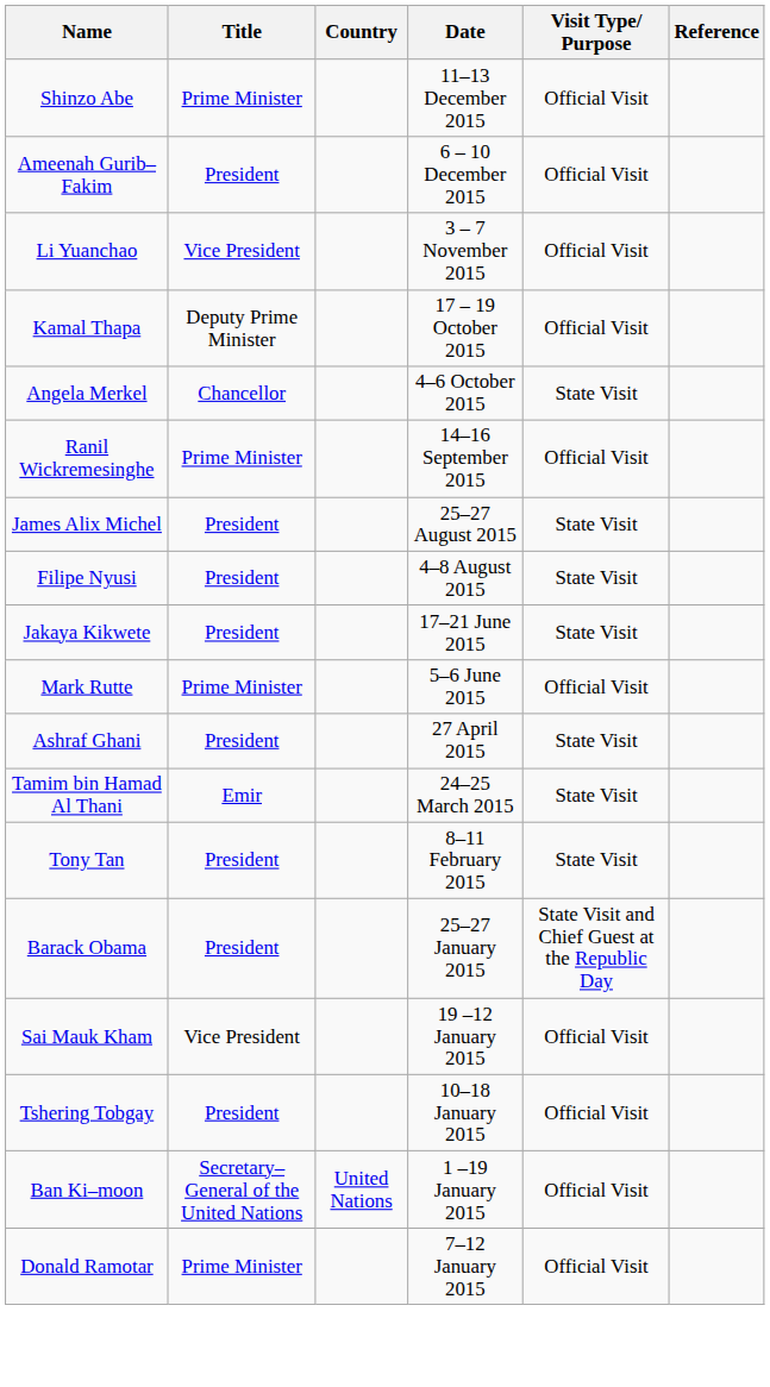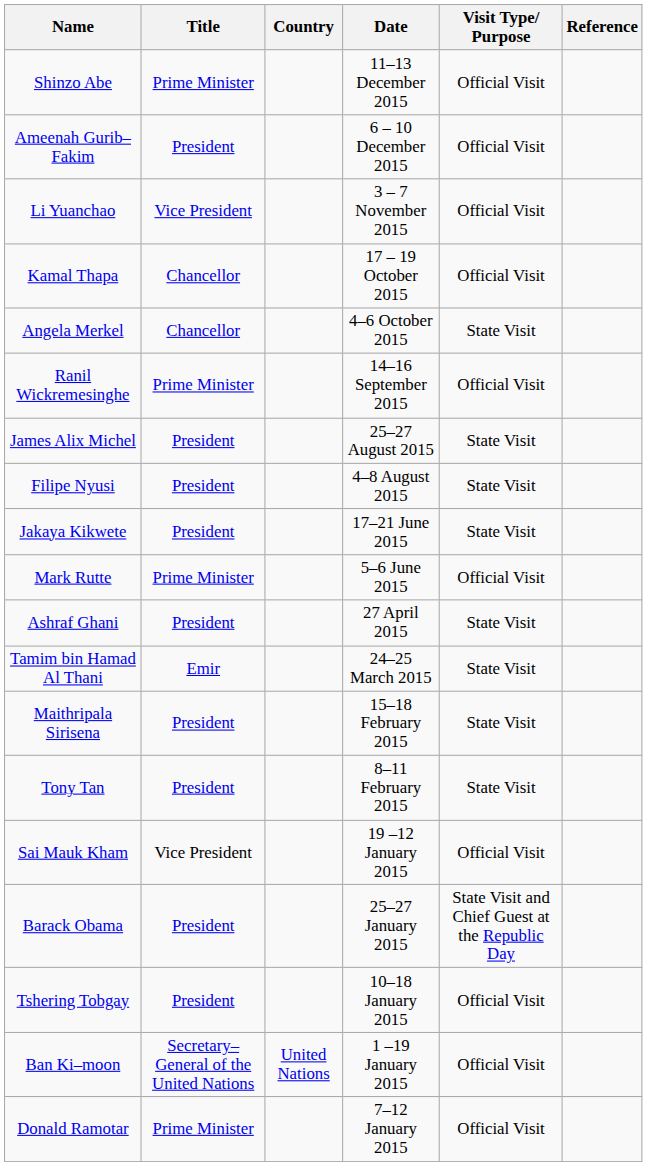Kamal Thapa | Title: Deputy Prime Minister -> Chancellor
+ row: Maithripala Sirisena | President | 15–18 February 2015 | State Visit
rows swapped: Barack Obama <-> Sai Mauk Kham
